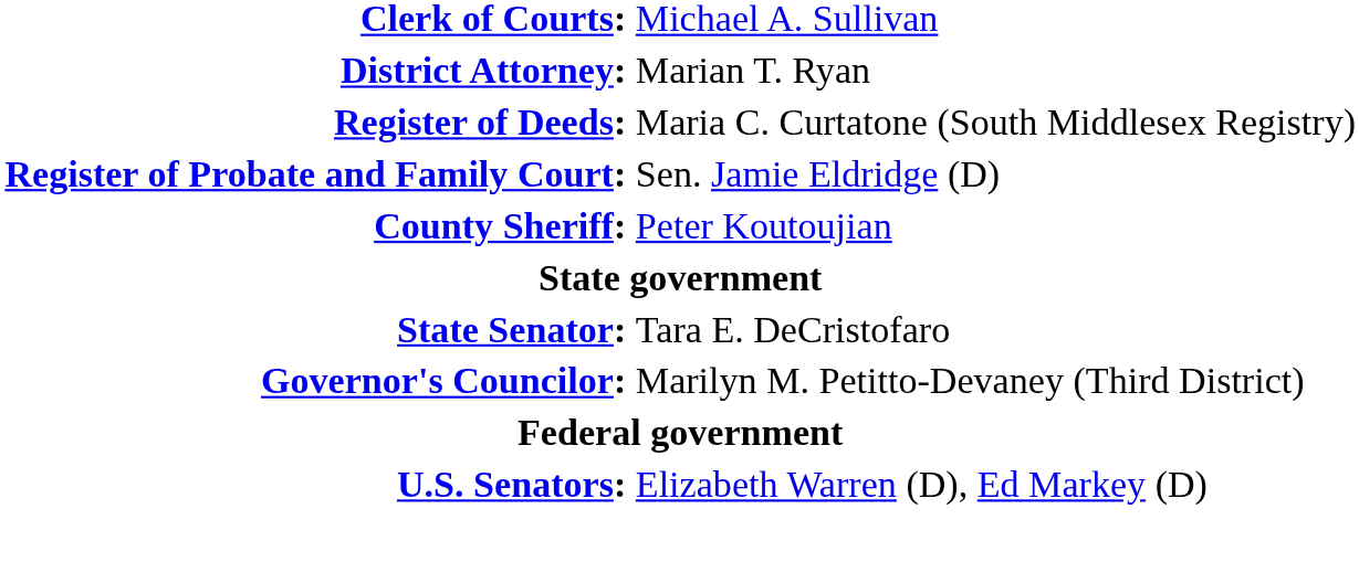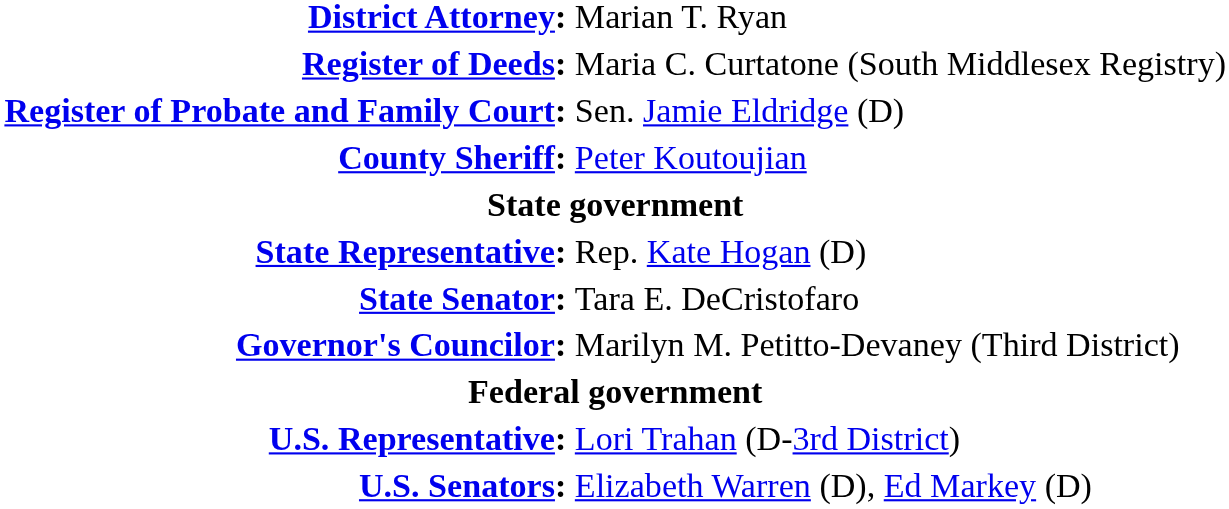- row: Clerk of Courts: | Michael A. Sullivan
+ row: State Representative: | Rep. Kate Hogan (D)
+ row: U.S. Representative: | Lori Trahan (D-3rd District)
